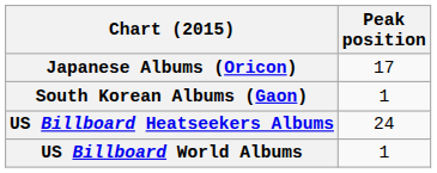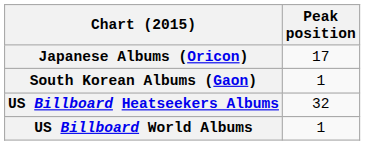US Billboard Heatseekers Albums | Peak position: 24 -> 32
